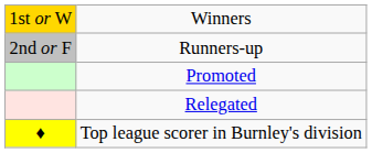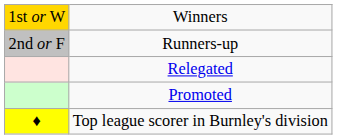rows swapped: Promoted <-> Relegated
